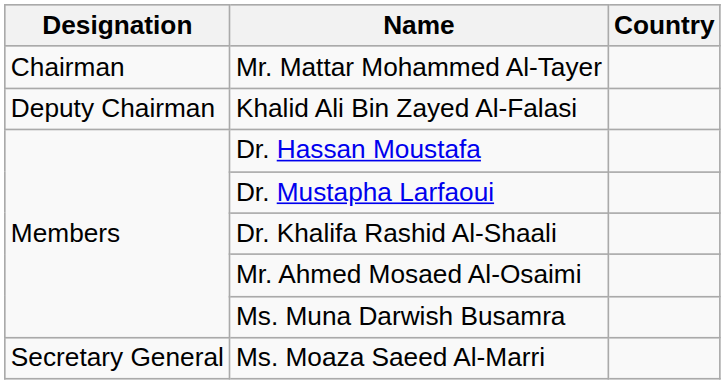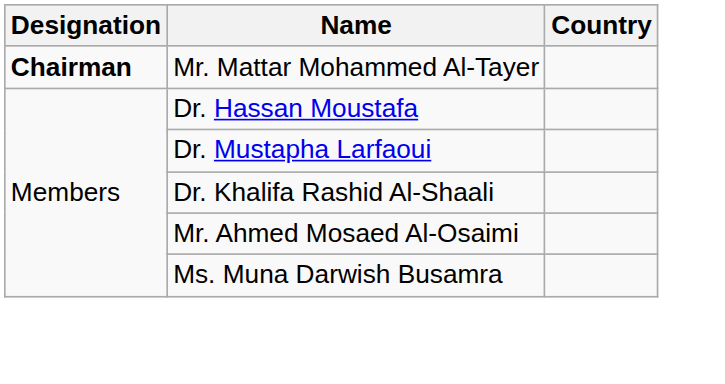Mr. Mattar Mohammed Al-Tayer | Designation: normal -> bold
- row: Deputy Chairman | Khalid Ali Bin Zayed Al-Falasi
- row: Secretary General | Ms. Moaza Saeed Al-Marri
